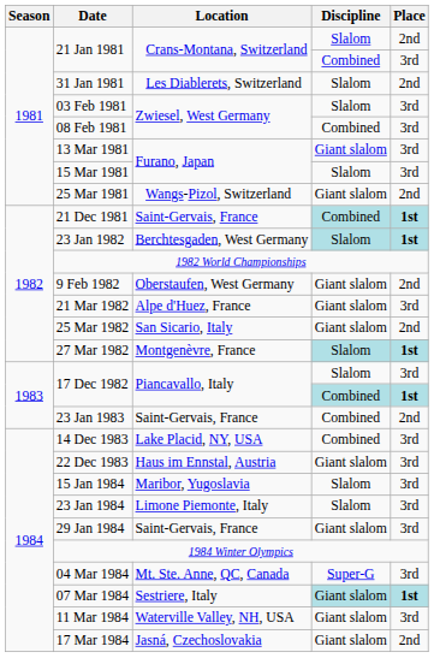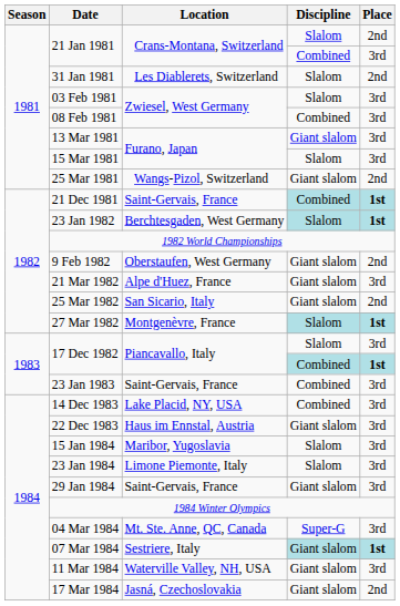23 Jan 1983 | Place: 2nd -> 3rd
